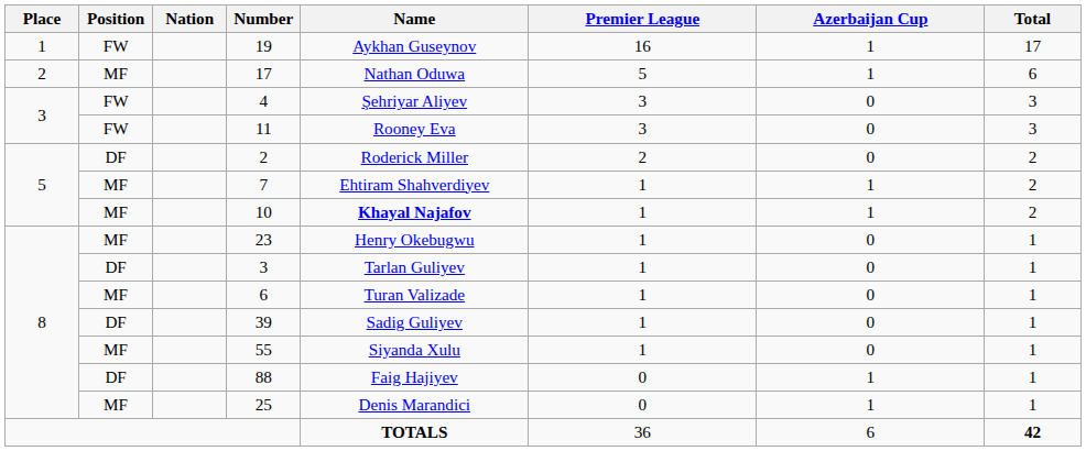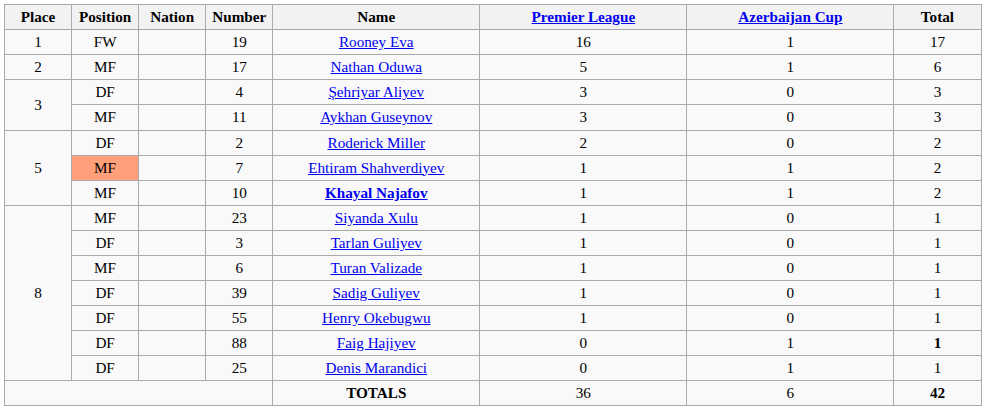19 | Name: Aykhan Guseynov -> Rooney Eva
4 | Position: FW -> DF
11 | Position: FW -> MF
11 | Name: Rooney Eva -> Aykhan Guseynov
7 | Position: no background -> lightsalmon background
23 | Name: Henry Okebugwu -> Siyanda Xulu
55 | Position: MF -> DF
55 | Name: Siyanda Xulu -> Henry Okebugwu
88 | Total: normal -> bold
25 | Position: MF -> DF
